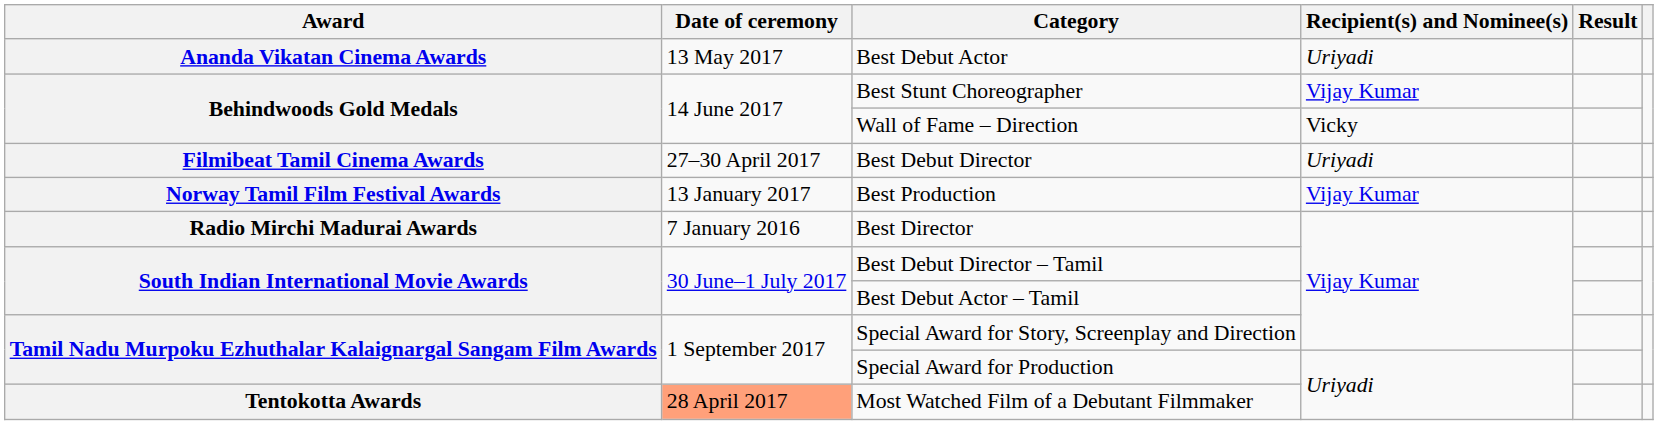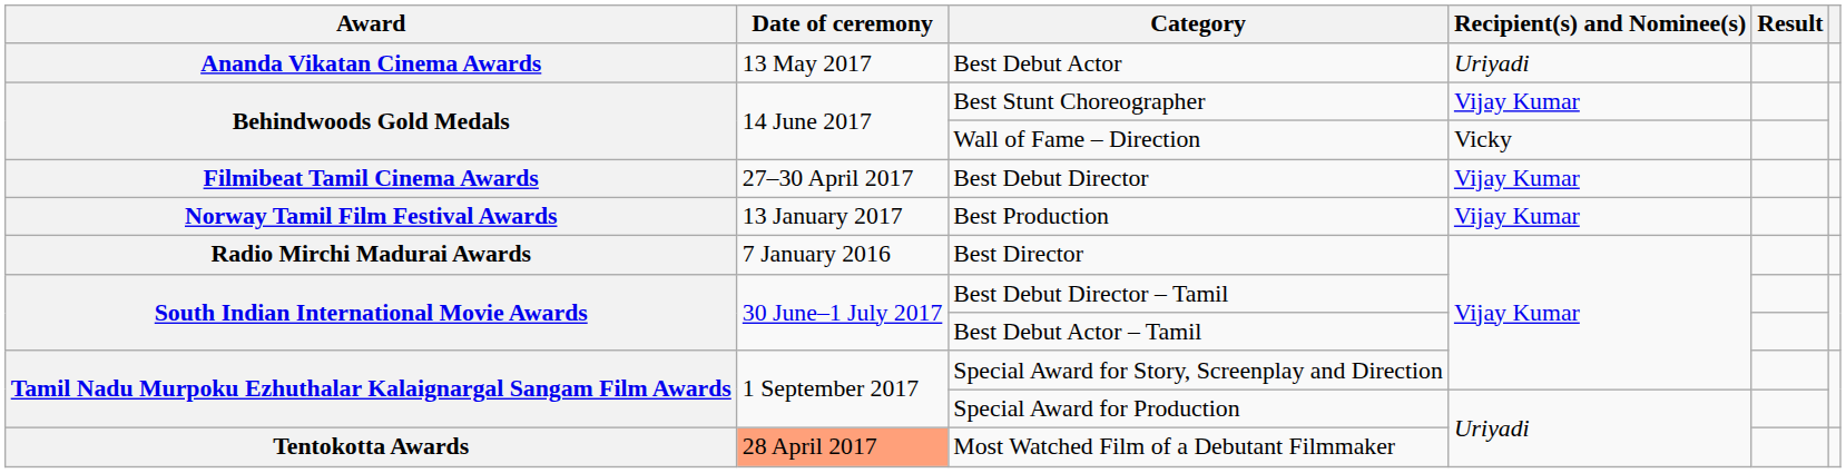Best Debut Director | Recipient(s) and Nominee(s): Uriyadi -> Vijay Kumar
